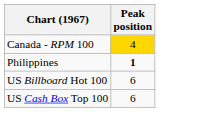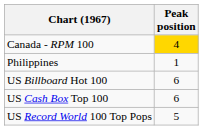Philippines | Peak position: bold -> normal
+ row: US Record World 100 Top Pops | 5
